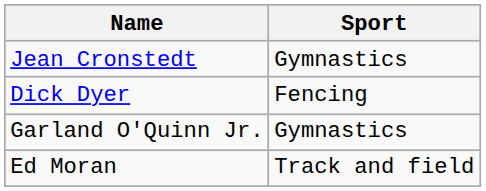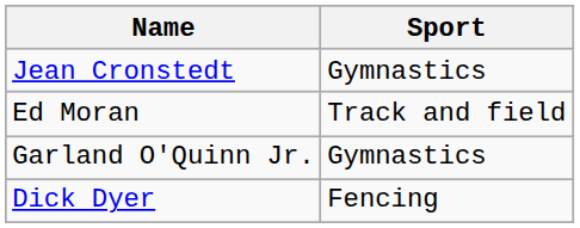rows swapped: Dick Dyer <-> Ed Moran
